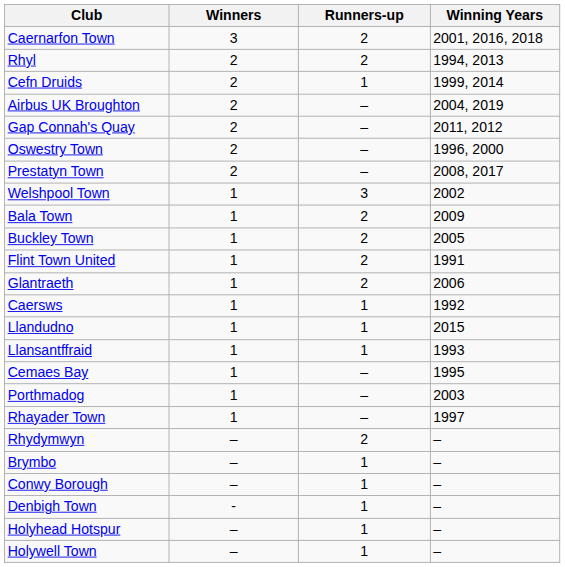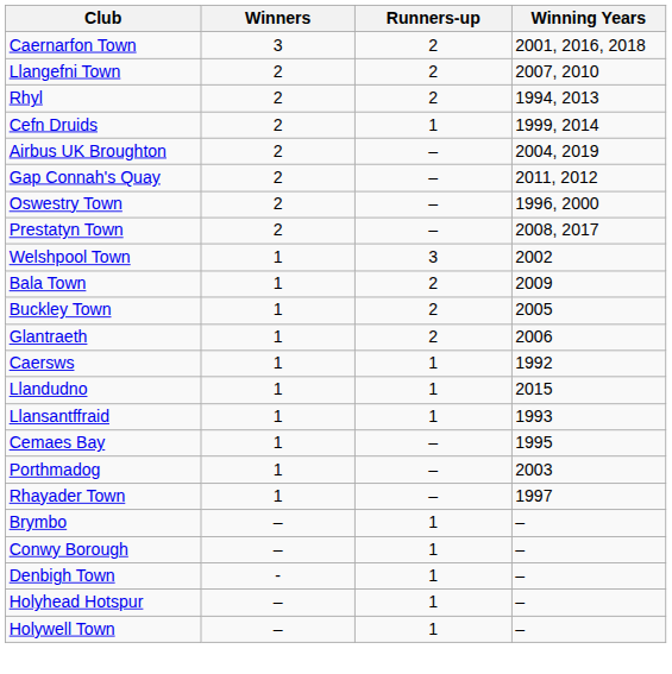+ row: Llangefni Town | 2 | 2 | 2007, 2010
- row: Flint Town United | 1 | 2 | 1991
- row: Rhydymwyn | – | 2 | –
